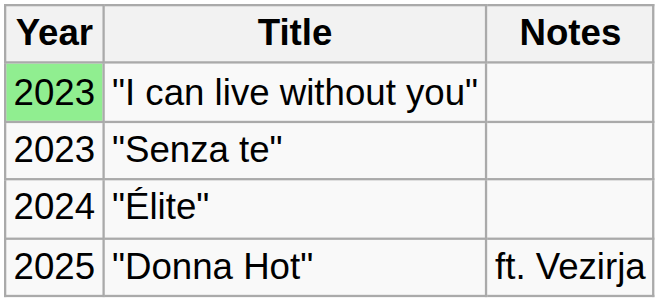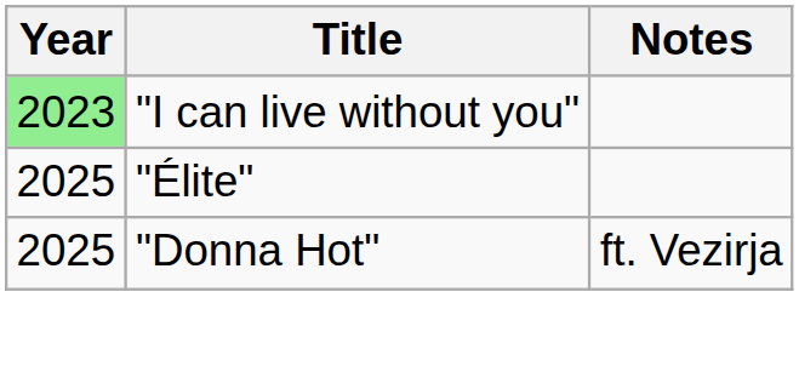- row: 2023 | "Senza te"
"Élite" | Year: 2024 -> 2025
